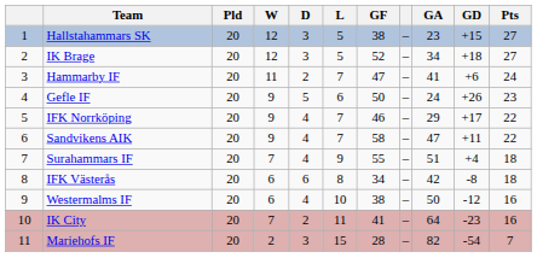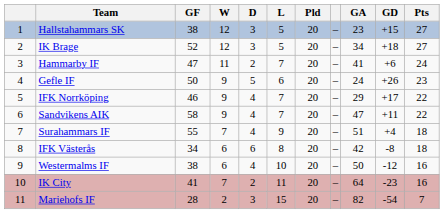columns swapped: Pld <-> GF
